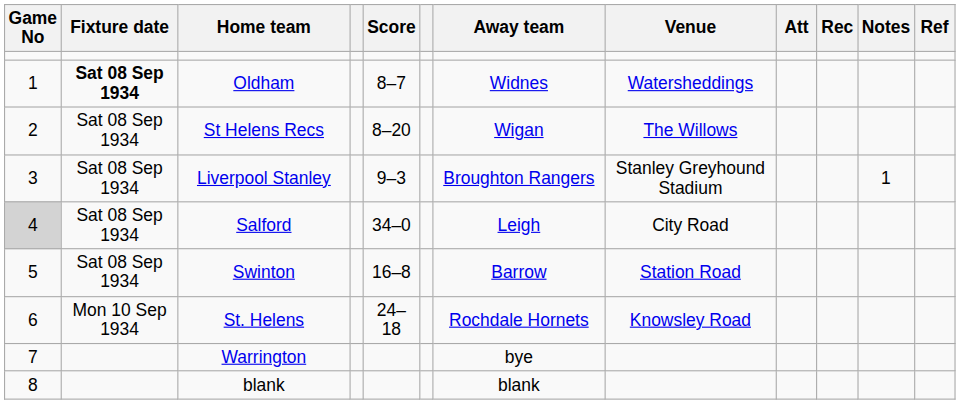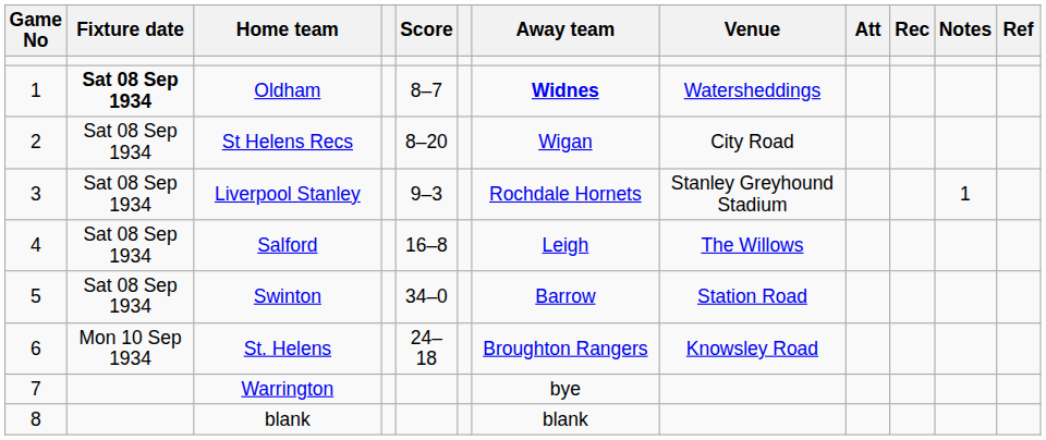Oldham | Away team: normal -> bold
St Helens Recs | Venue: The Willows -> City Road
Liverpool Stanley | Away team: Broughton Rangers -> Rochdale Hornets
Salford | Game No: lightgrey background -> no background
Salford | Score: 34–0 -> 16–8
Salford | Venue: City Road -> The Willows
Swinton | Score: 16–8 -> 34–0
St. Helens | Away team: Rochdale Hornets -> Broughton Rangers
